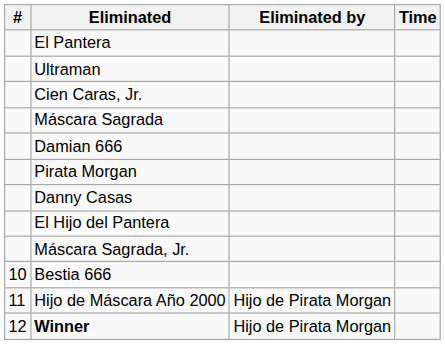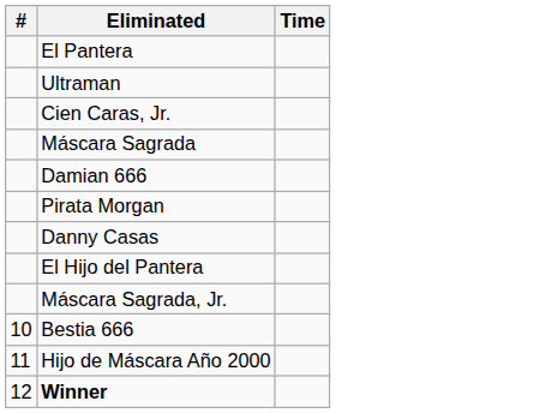- column: Eliminated by | Hijo de Pirata Morgan | Hijo de Pirata Morgan
